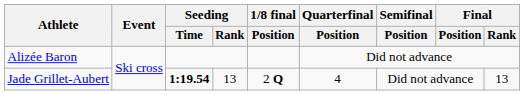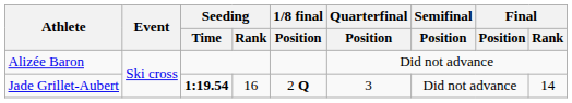Jade Grillet-Aubert | Seeding / Rank: 13 -> 16
Jade Grillet-Aubert | Quarterfinal / Position: 4 -> 3
Jade Grillet-Aubert | Final / Rank: 13 -> 14
